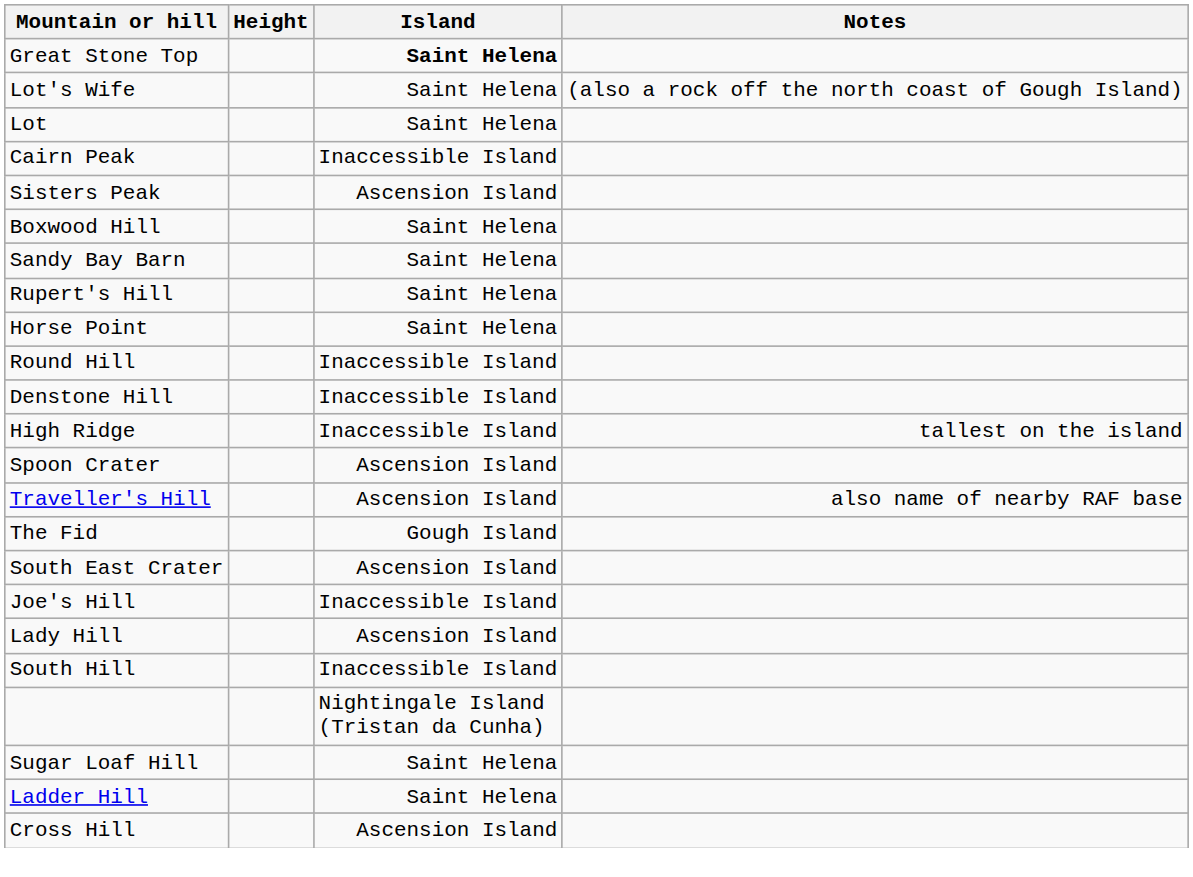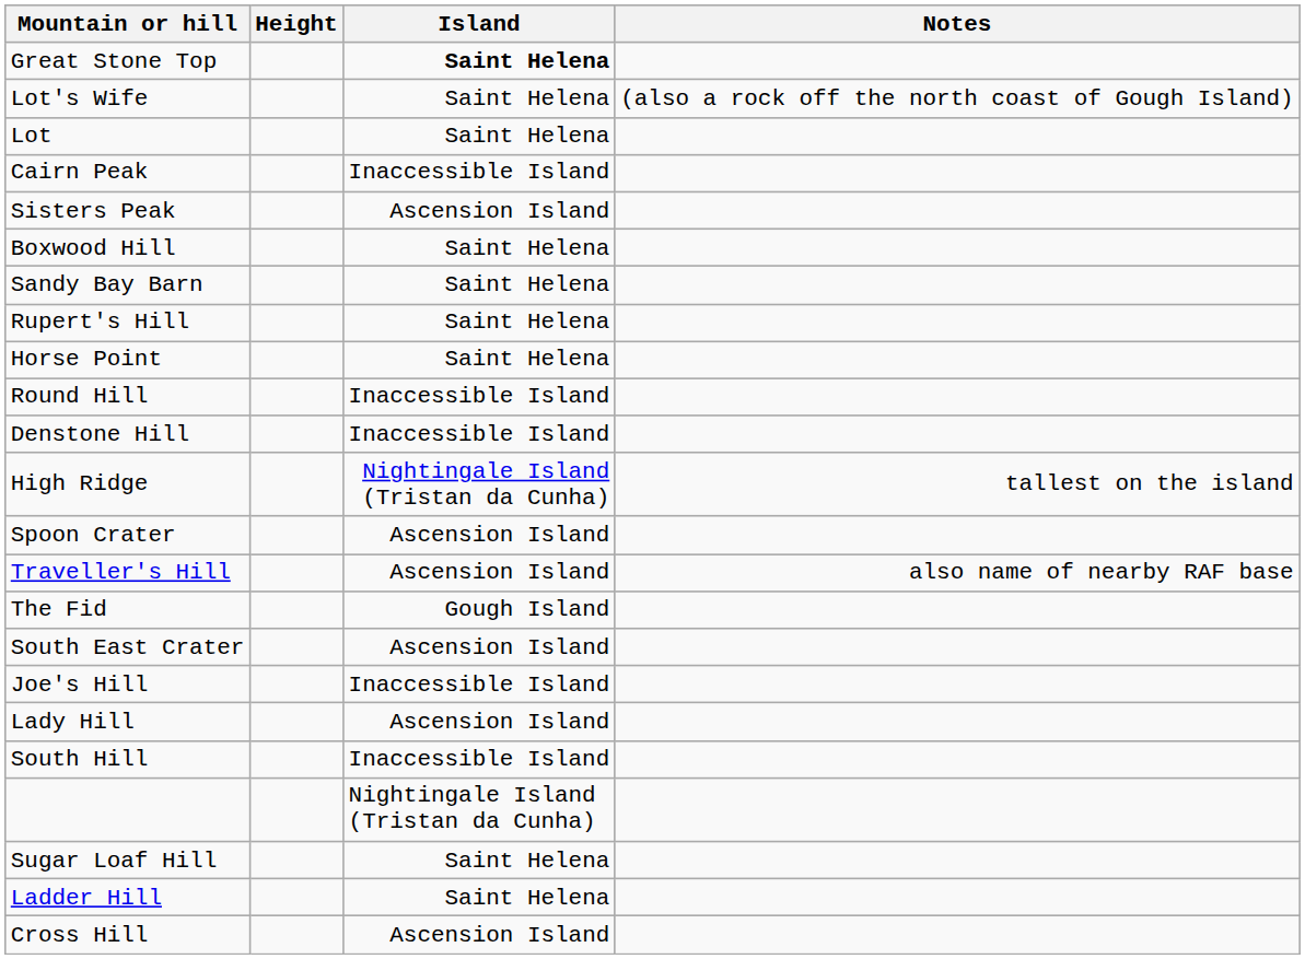High Ridge | Island: Inaccessible Island -> Nightingale Island (Tristan da Cunha)
